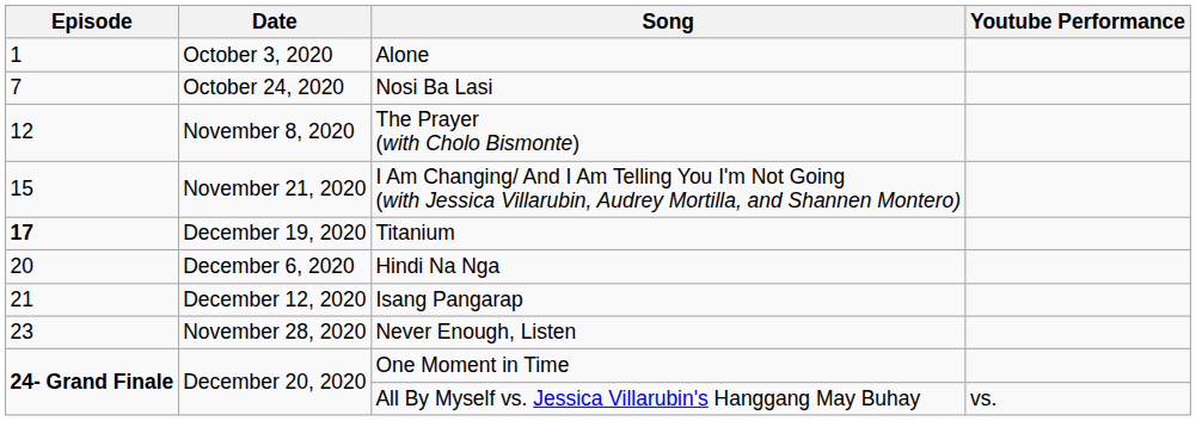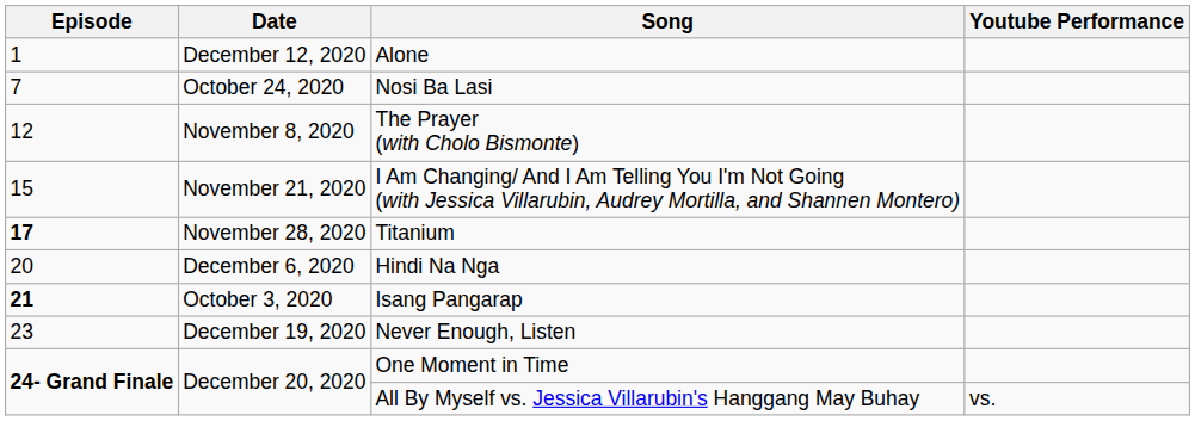Alone | Date: October 3, 2020 -> December 12, 2020
Titanium | Date: December 19, 2020 -> November 28, 2020
Isang Pangarap | Episode: normal -> bold
Isang Pangarap | Date: December 12, 2020 -> October 3, 2020
Never Enough, Listen | Date: November 28, 2020 -> December 19, 2020
